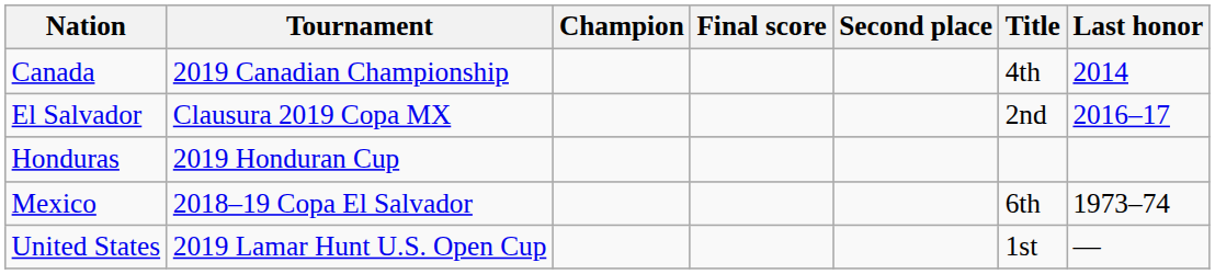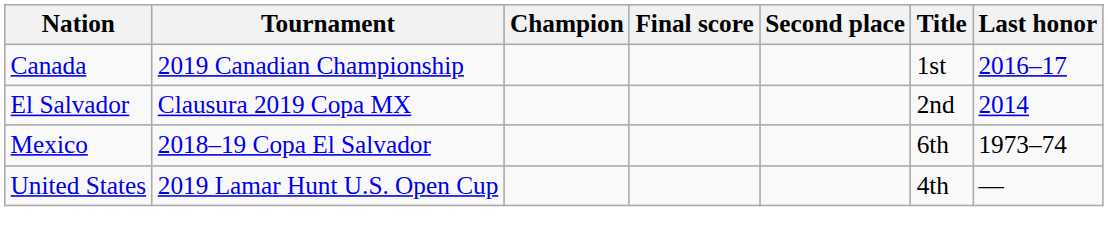Canada | Title: 4th -> 1st
Canada | Last honor: 2014 -> 2016–17
El Salvador | Last honor: 2016–17 -> 2014
- row: Honduras | 2019 Honduran Cup
United States | Title: 1st -> 4th
